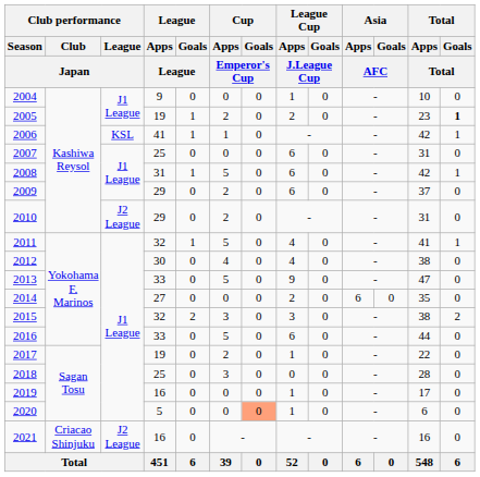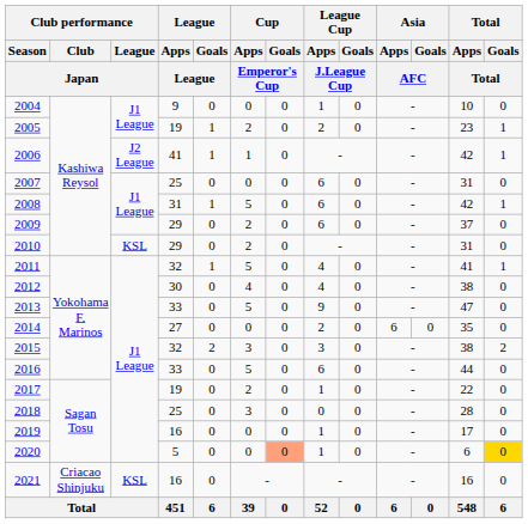2005 | Total / Goals / Total: bold -> normal
2006 | Club performance / League / Japan: KSL -> J2 League
2010 | Club performance / League / Japan: J2 League -> KSL
2020 | Total / Goals / Total: no background -> gold background
2021 | Club performance / League / Japan: J2 League -> KSL
